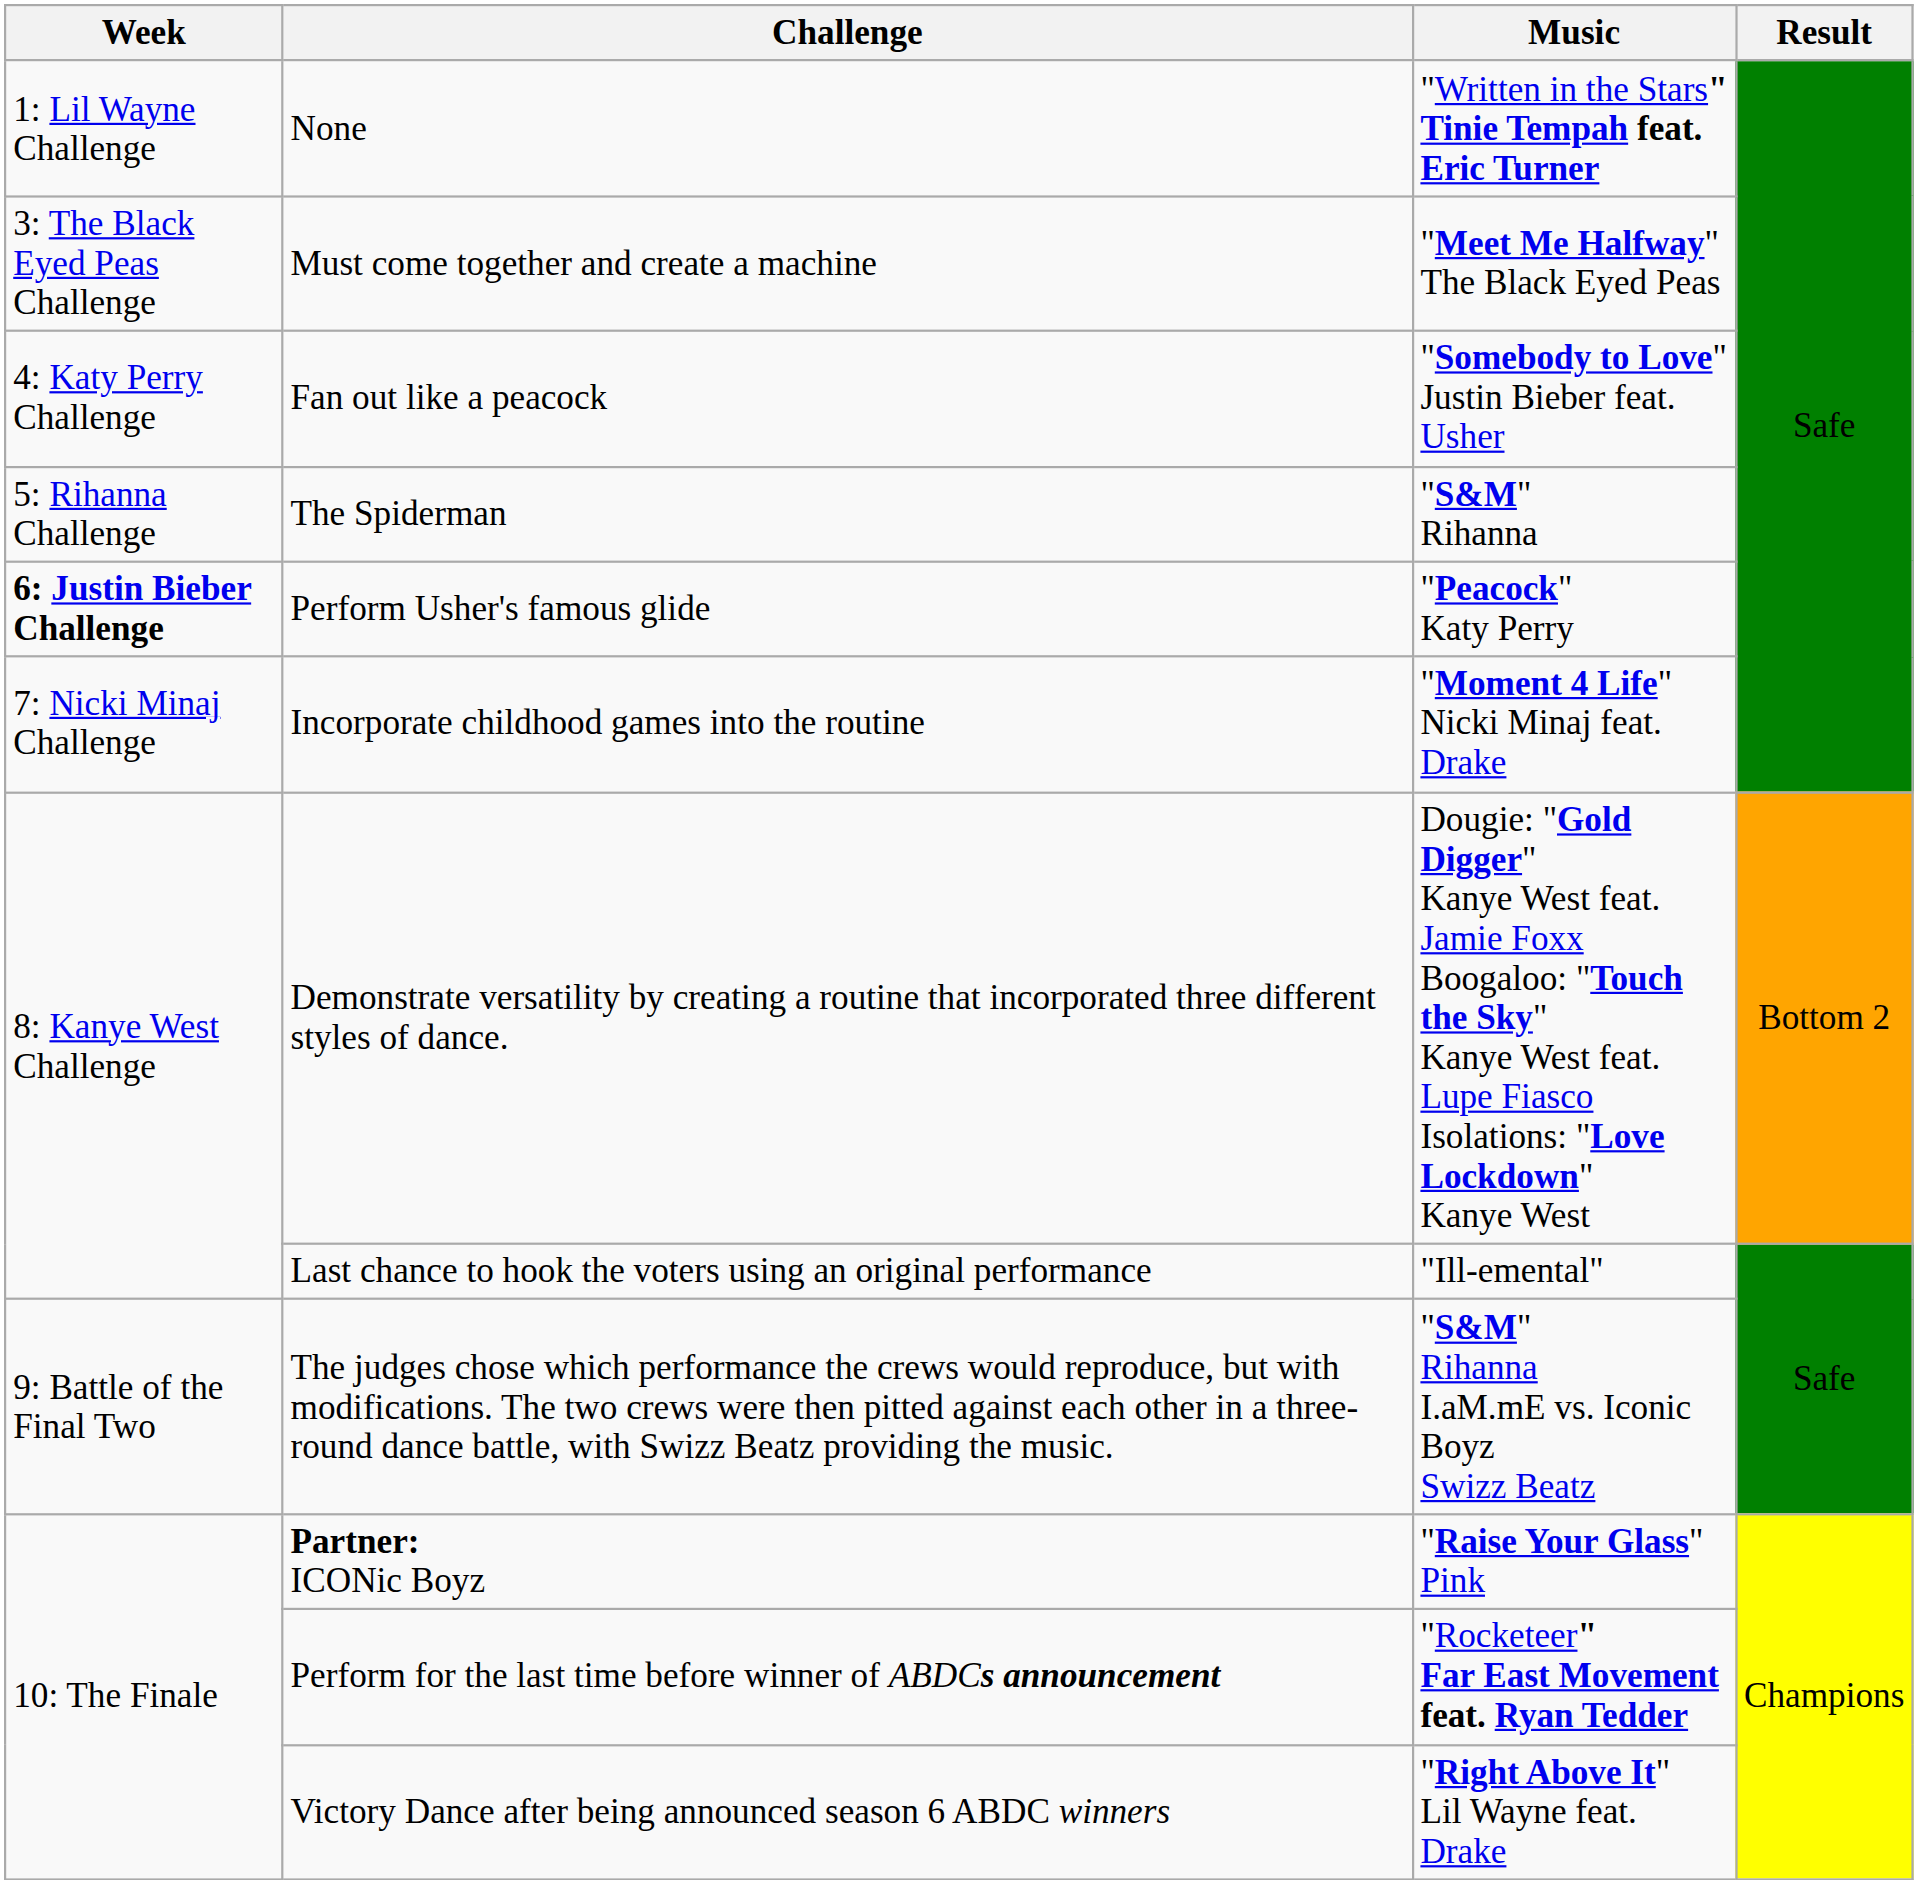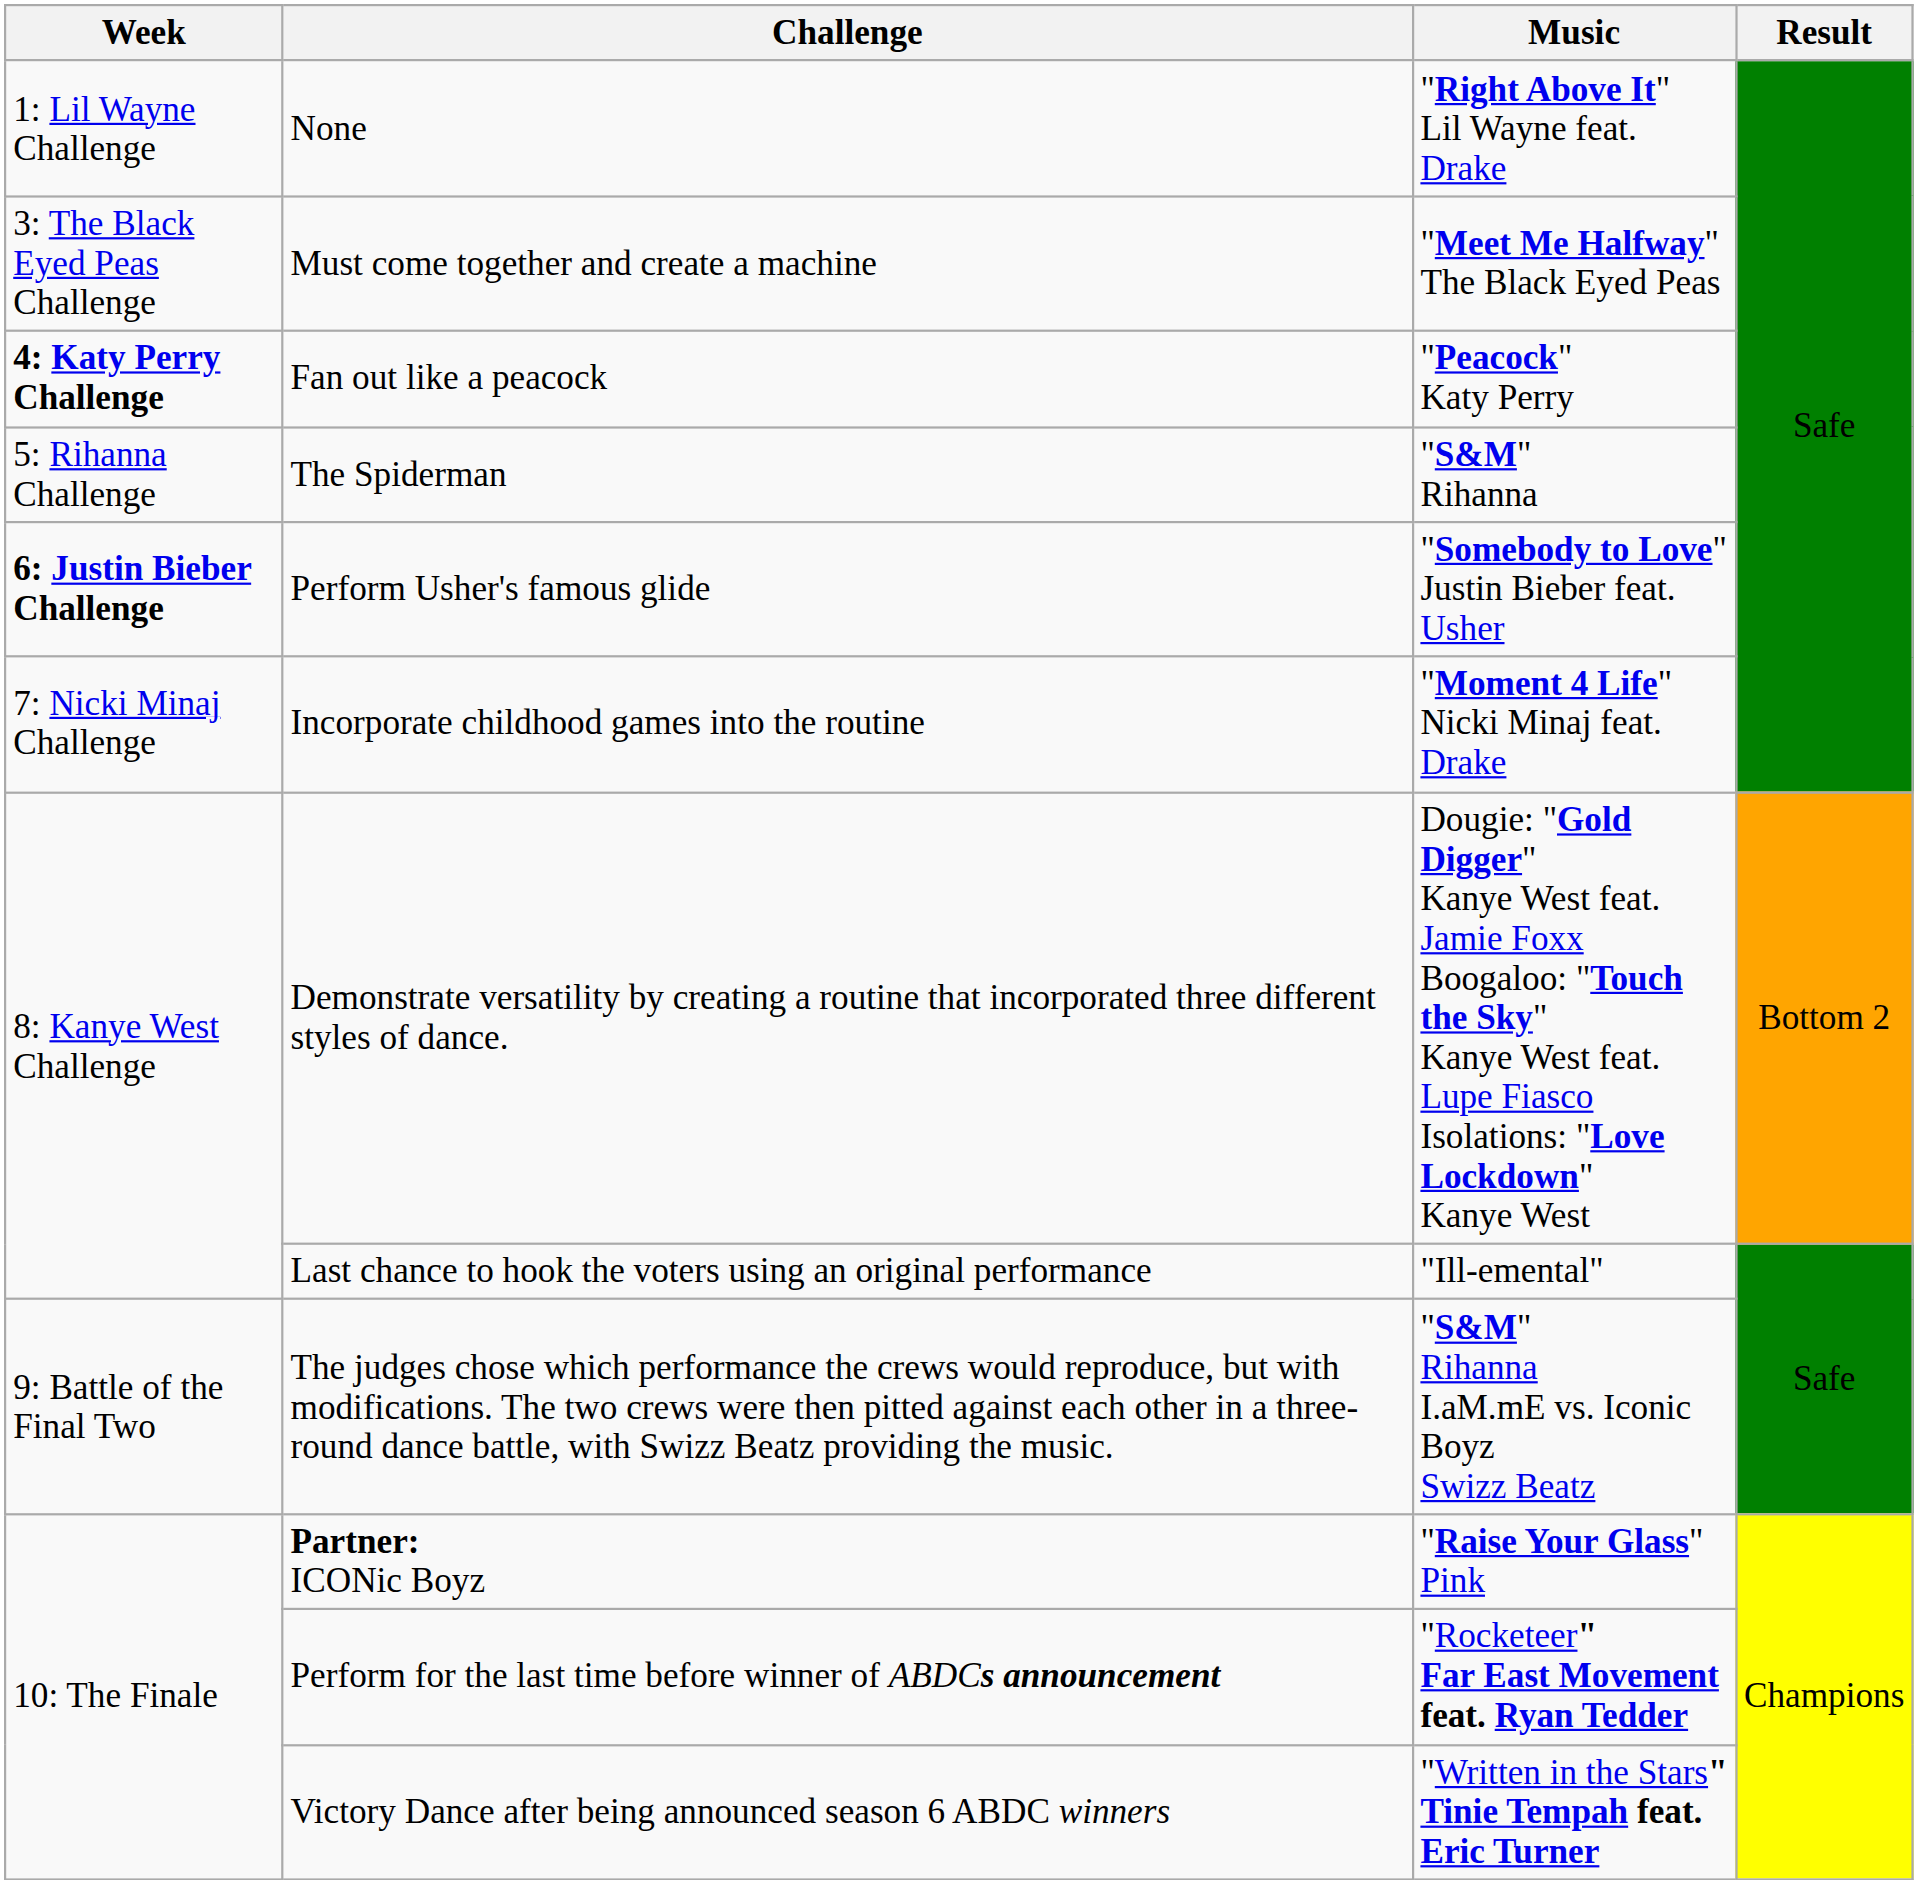None | Music: "Written in the Stars" Tinie Tempah feat. Eric Turner -> "Right Above It" Lil Wayne feat. Drake
Fan out like a peacock | Week: normal -> bold
Fan out like a peacock | Music: "Somebody to Love" Justin Bieber feat. Usher -> "Peacock" Katy Perry
Perform Usher's famous glide | Music: "Peacock" Katy Perry -> "Somebody to Love" Justin Bieber feat. Usher
Victory Dance after being announced season 6 ABDC winners | Music: "Right Above It" Lil Wayne feat. Drake -> "Written in the Stars" Tinie Tempah feat. Eric Turner
